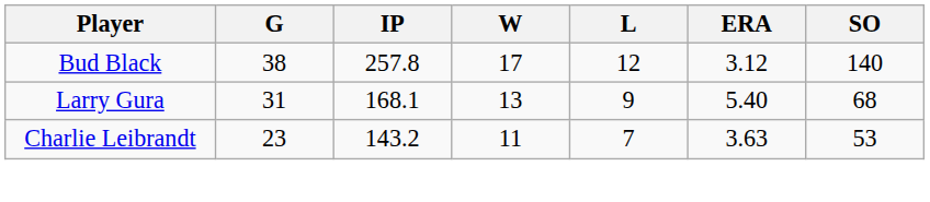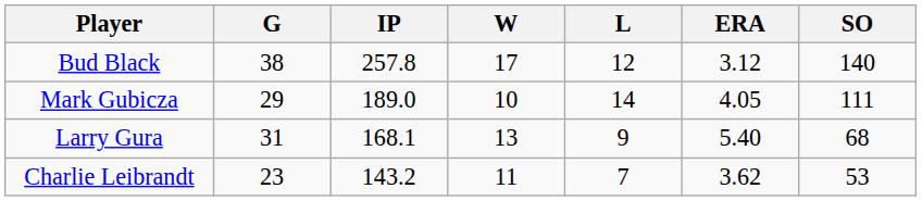+ row: Mark Gubicza | 29 | 189.0 | 10 | 14 | 4.05 | 111
Charlie Leibrandt | ERA: 3.63 -> 3.62
